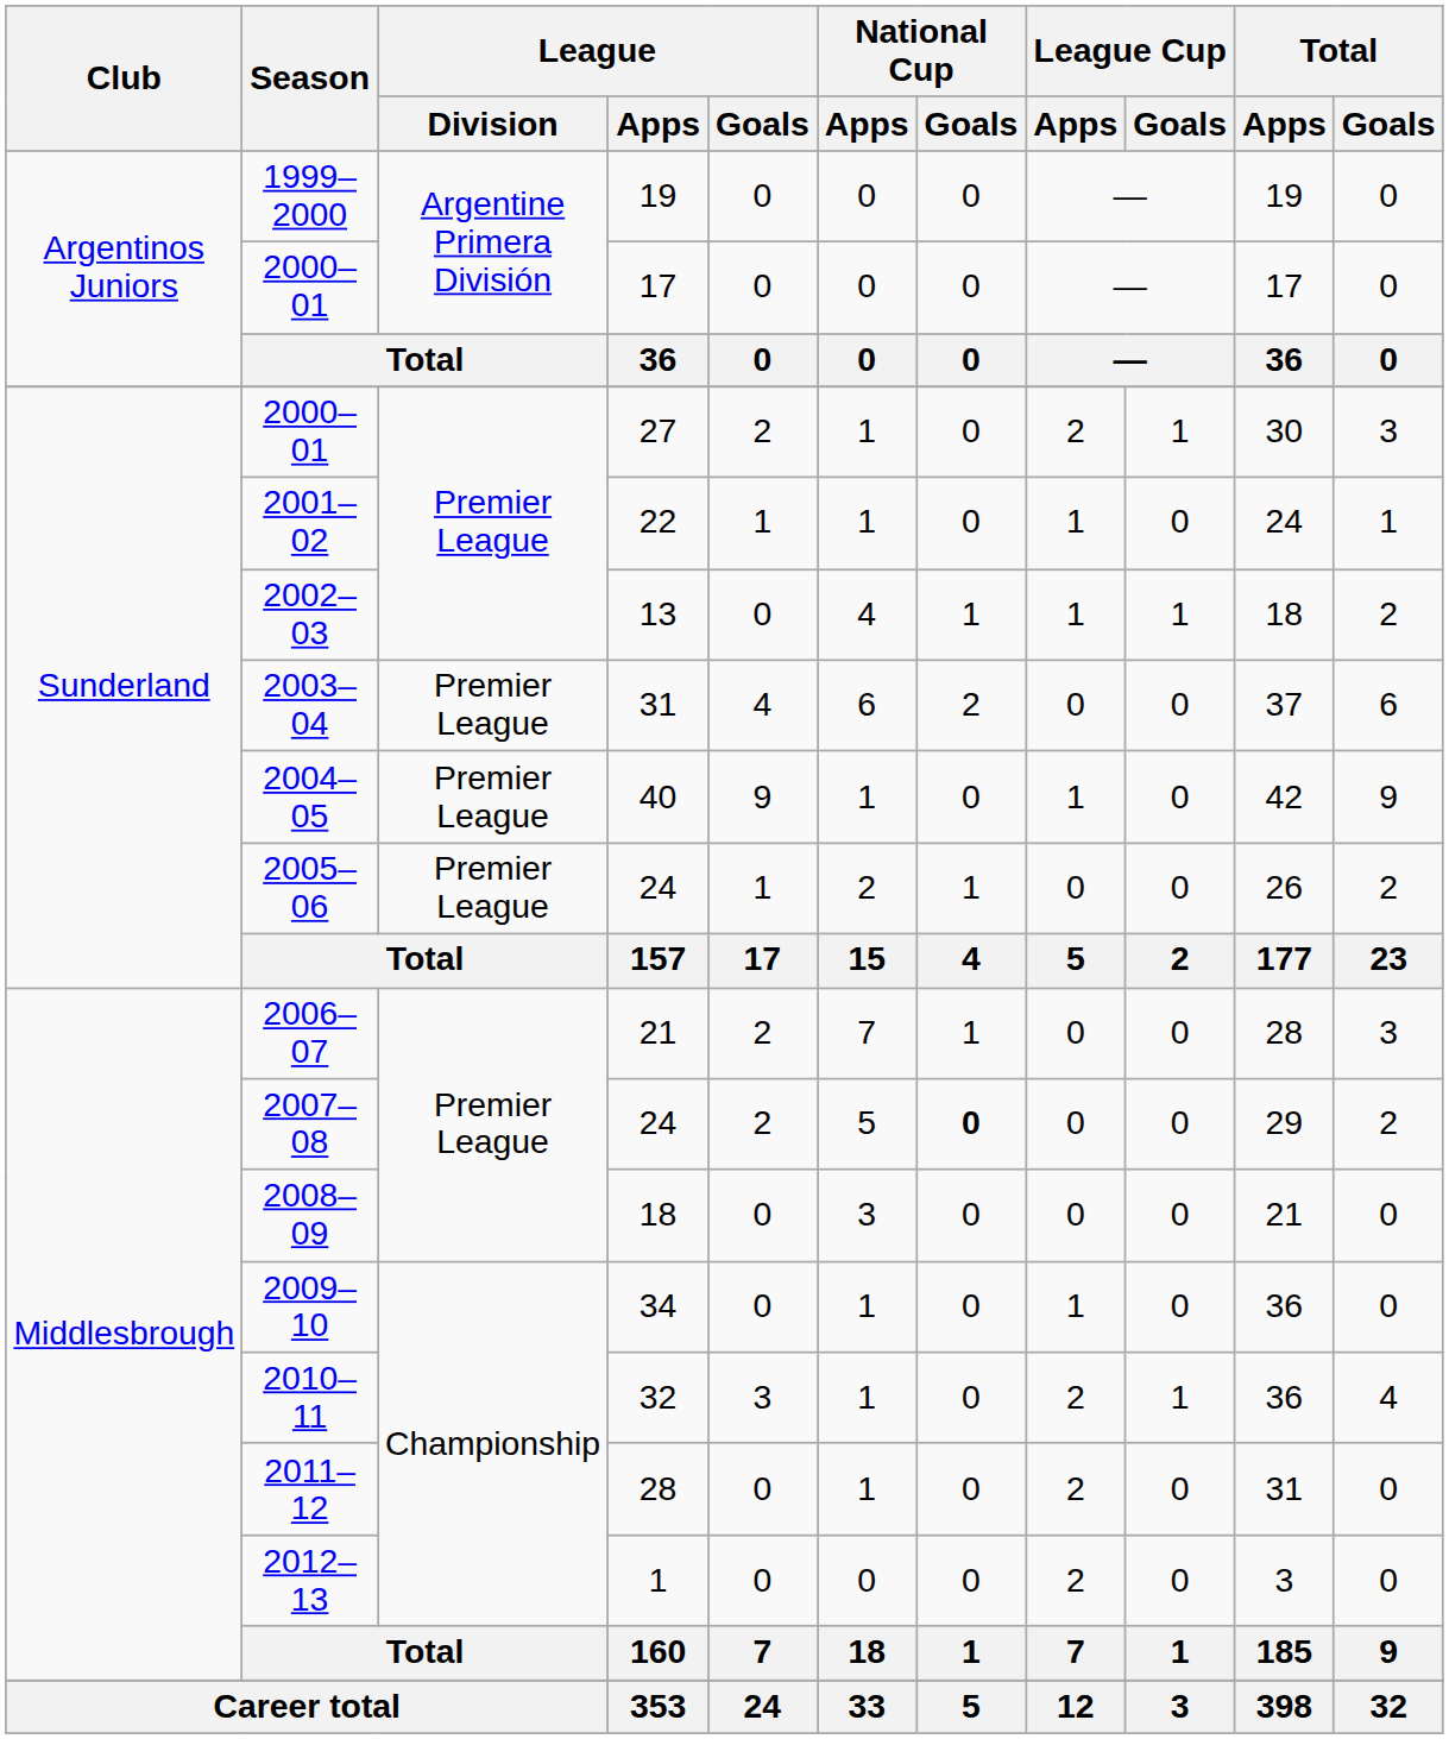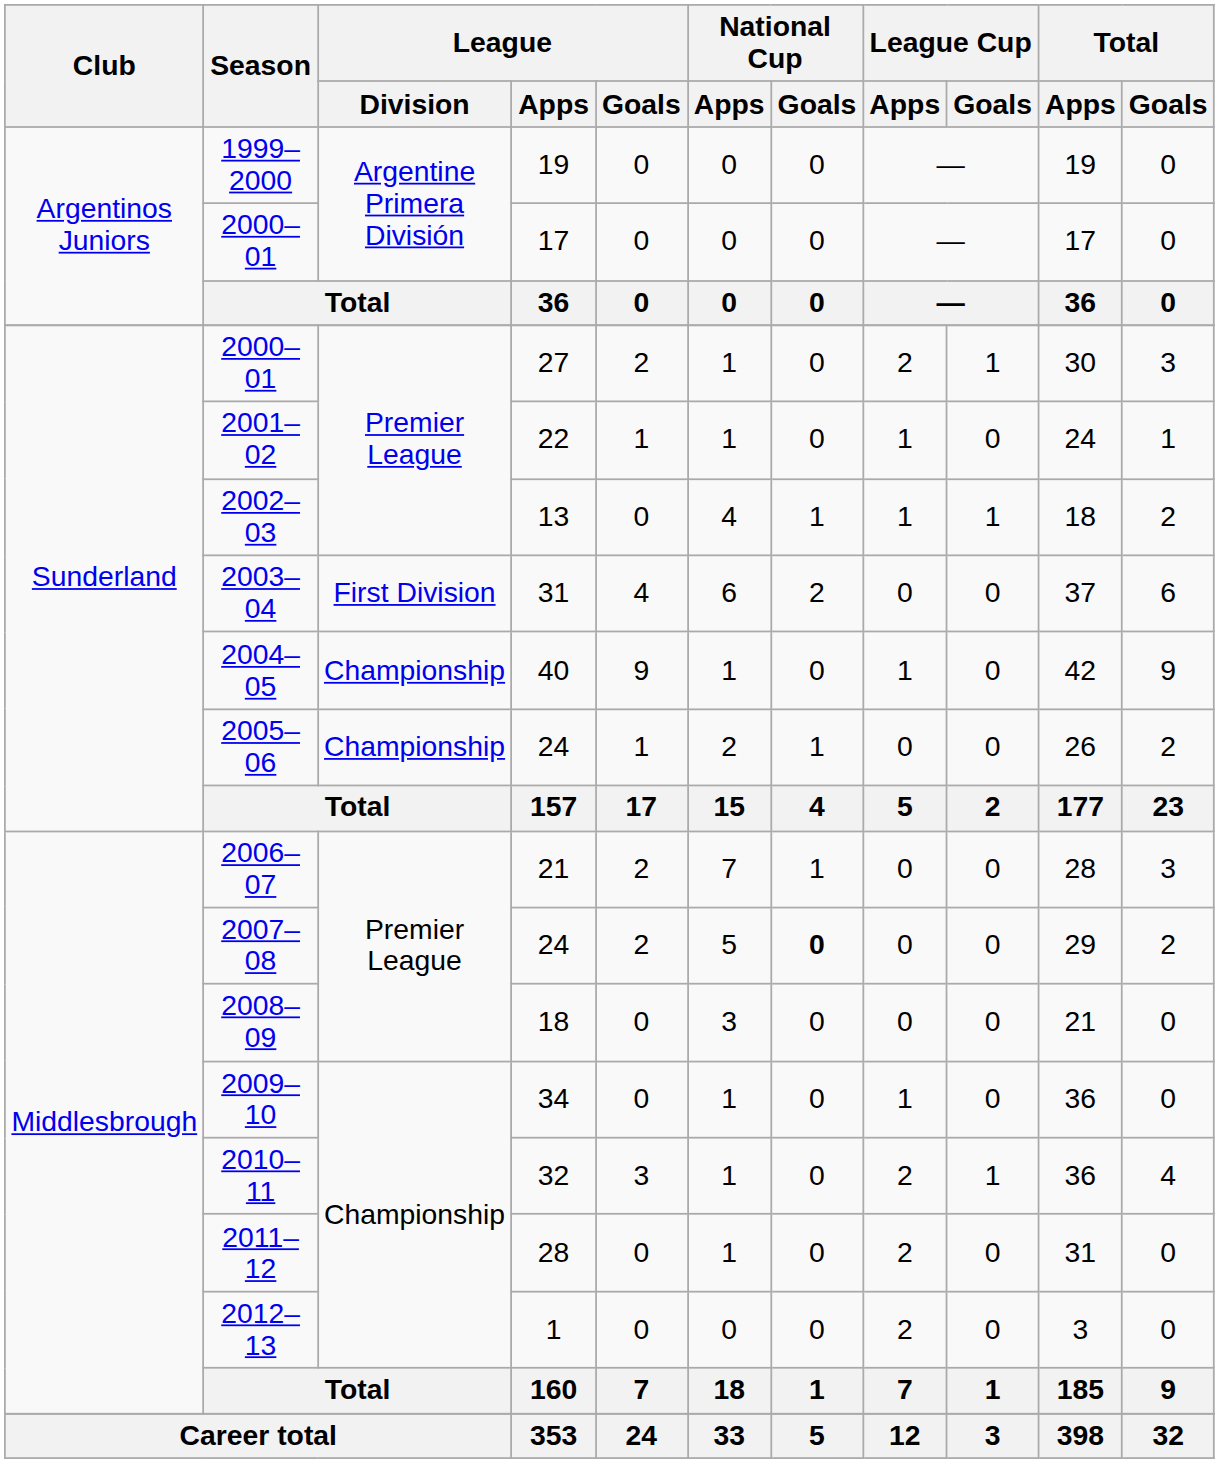2003–04 | League / Division: Premier League -> First Division
2004–05 | League / Division: Premier League -> Championship
2005–06 | League / Division: Premier League -> Championship
